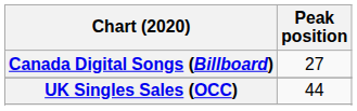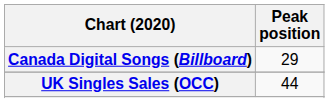Canada Digital Songs (Billboard) | Peak position: 27 -> 29
